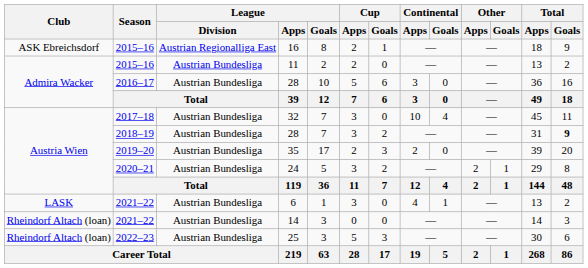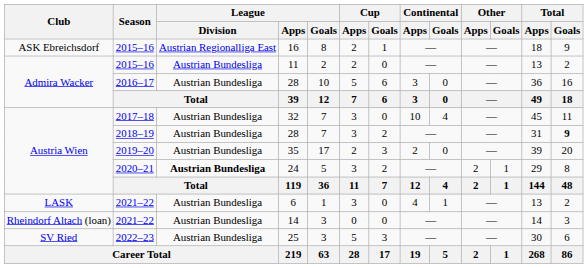24 | League / Division: normal -> bold
25 | Club: Rheindorf Altach (loan) -> SV Ried
